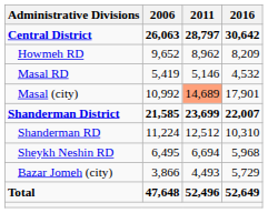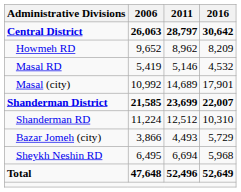Masal (city) | 2011: lightsalmon background -> no background
rows swapped: Sheykh Neshin RD <-> Bazar Jomeh (city)
